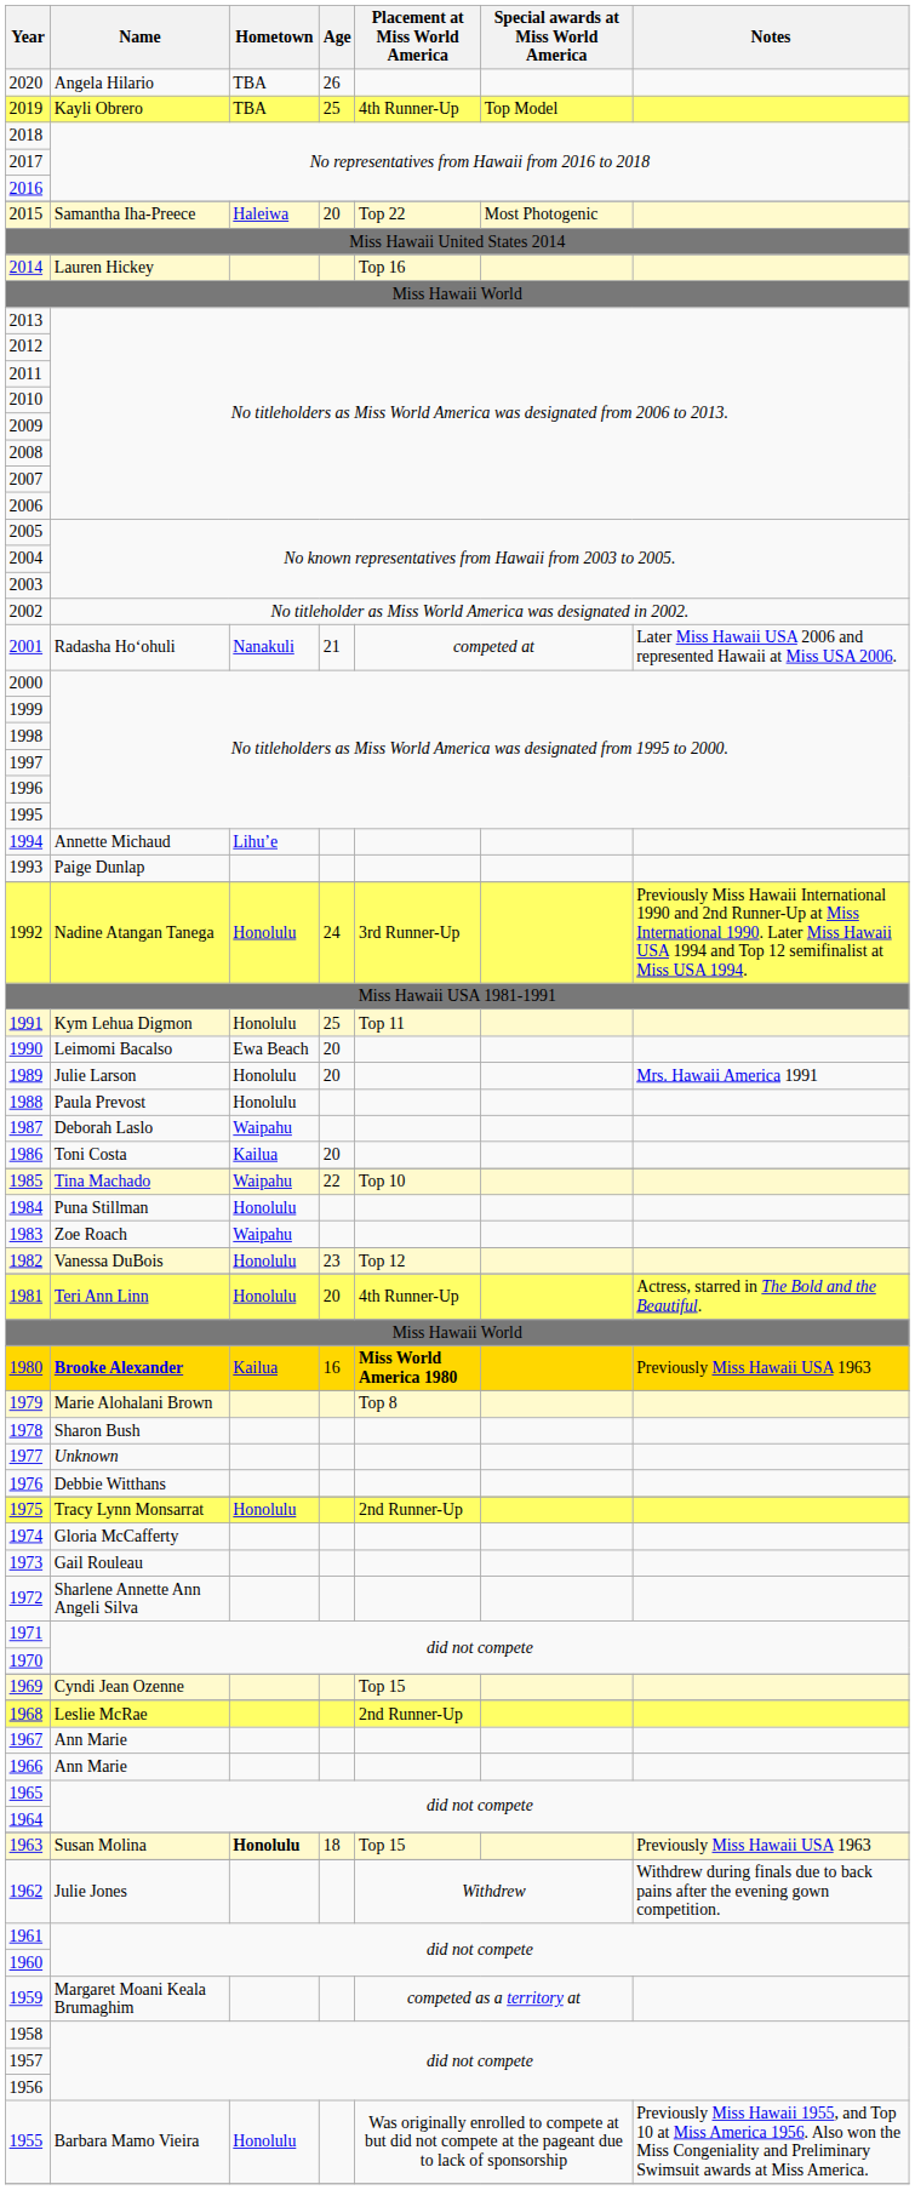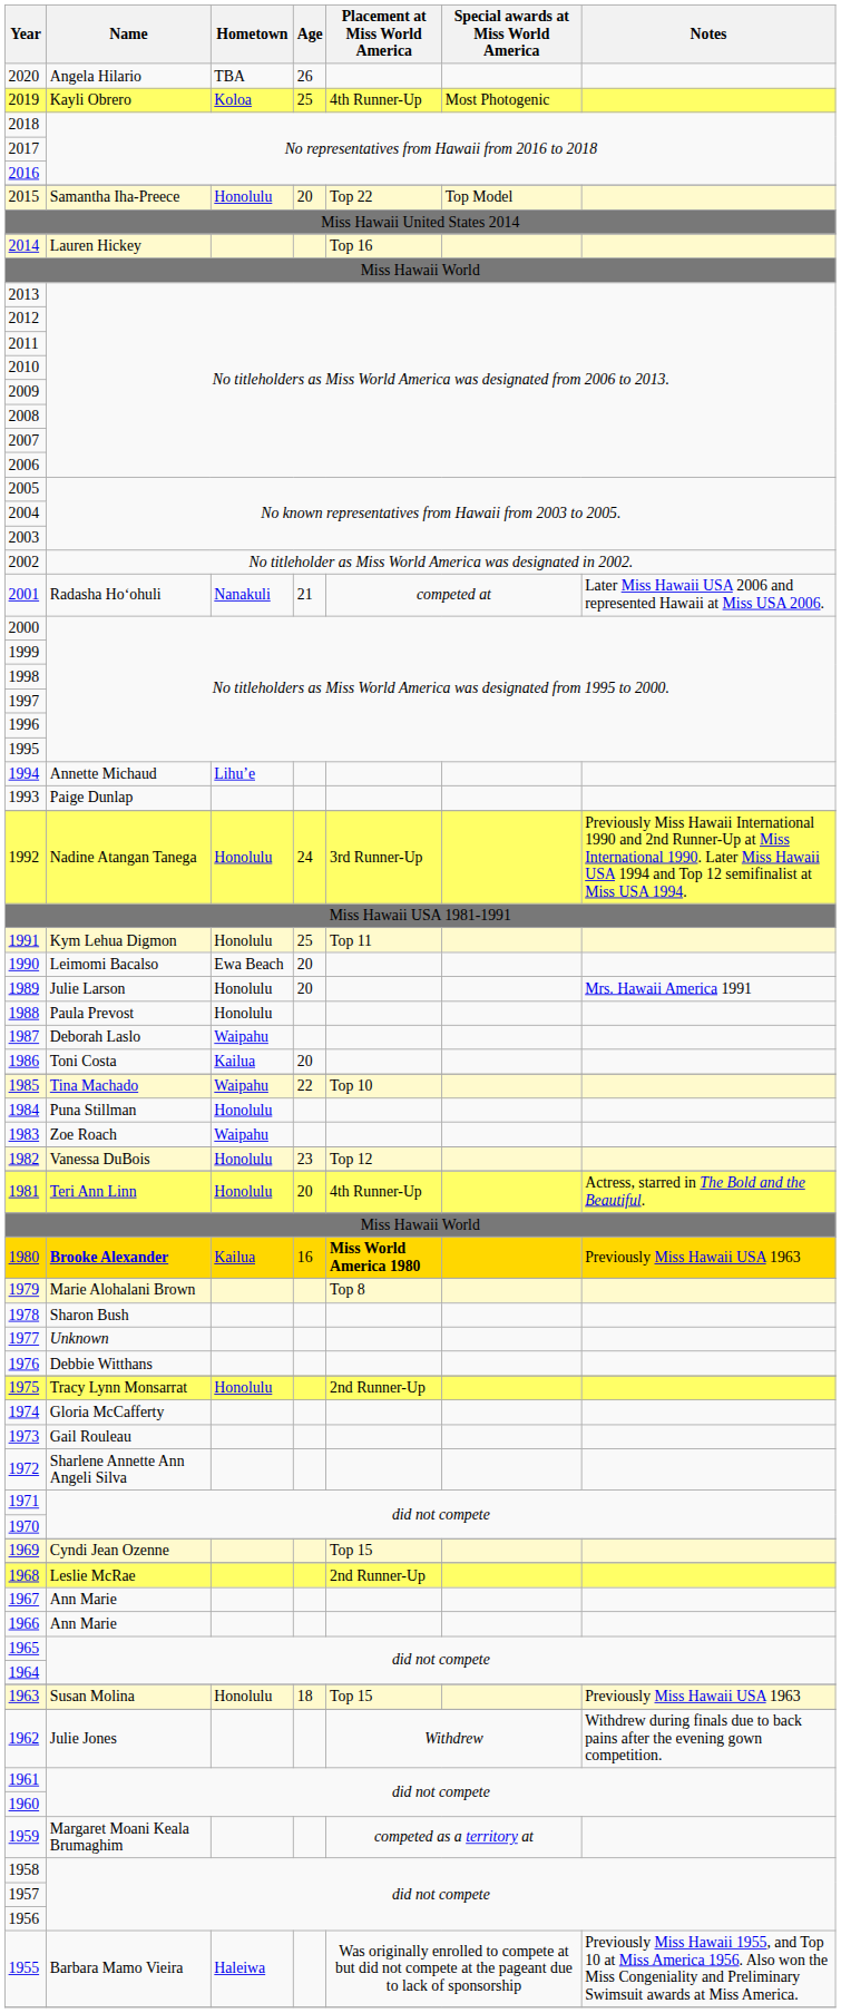2019 | Hometown: TBA -> Koloa
2019 | Special awards at Miss World America: Top Model -> Most Photogenic
2015 | Hometown: Haleiwa -> Honolulu
2015 | Special awards at Miss World America: Most Photogenic -> Top Model
1963 | Hometown: bold -> normal
1955 | Hometown: Honolulu -> Haleiwa
